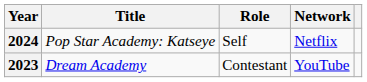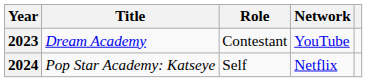rows swapped: 2023 <-> 2024
